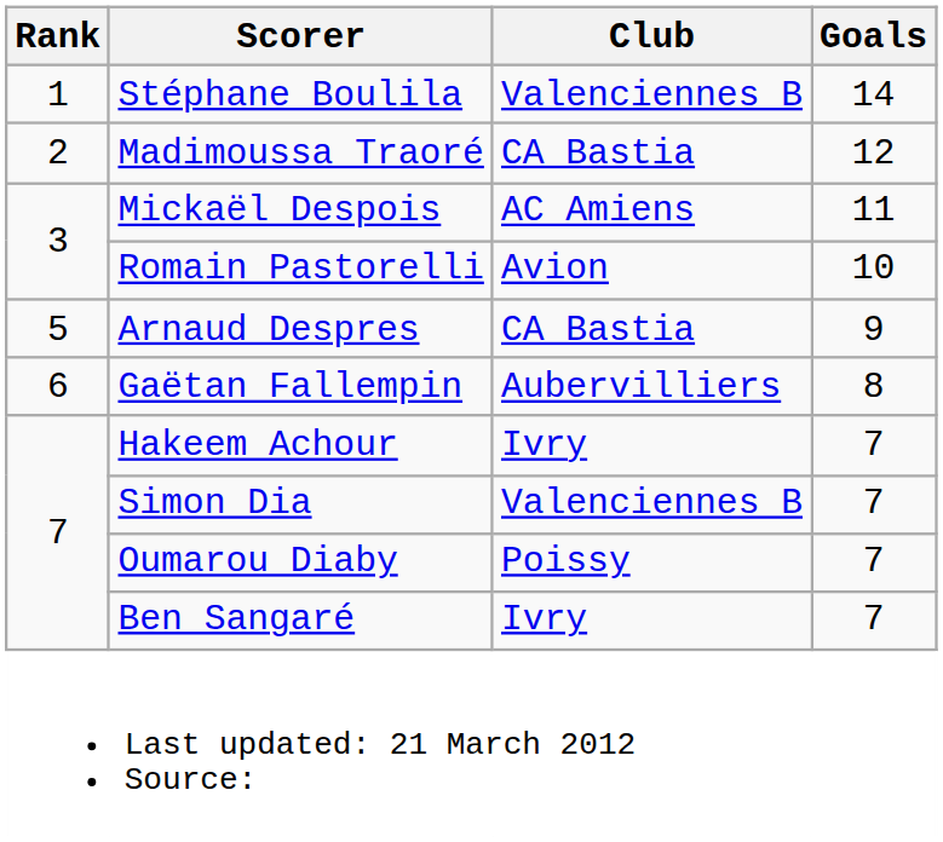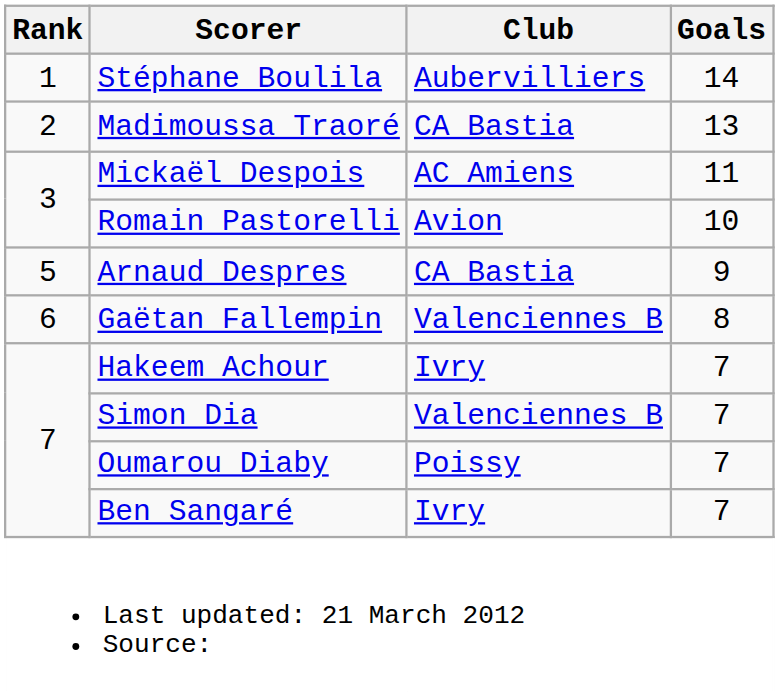Stéphane Boulila | Club: Valenciennes B -> Aubervilliers
Madimoussa Traoré | Goals: 12 -> 13
Gaëtan Fallempin | Club: Aubervilliers -> Valenciennes B
